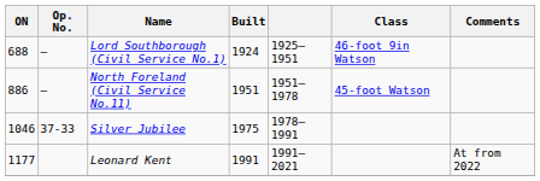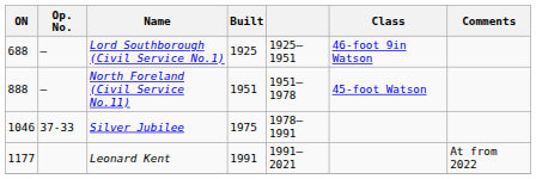Lord Southborough (Civil Service No.1) | Built: 1924 -> 1925
North Foreland (Civil Service No.11) | ON: 886 -> 888
